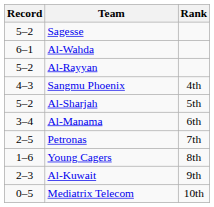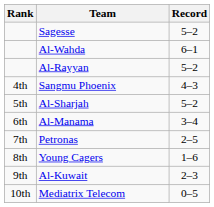columns swapped: Rank <-> Record
